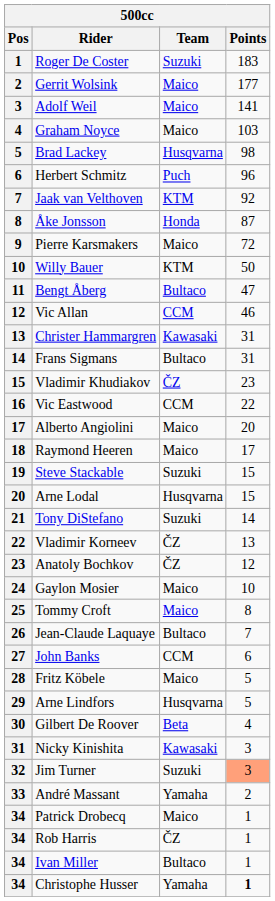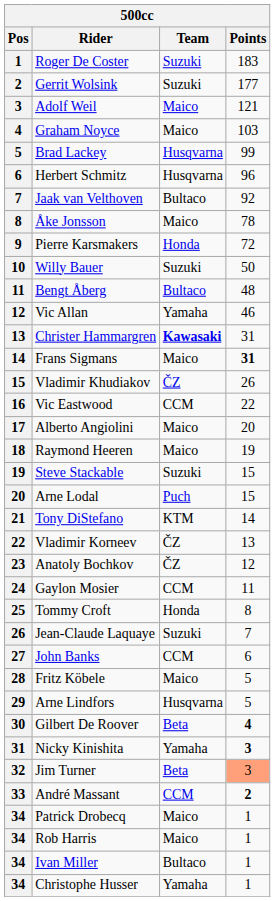Gerrit Wolsink | Team: Maico -> Suzuki
Adolf Weil | Points: 141 -> 121
Brad Lackey | Points: 98 -> 99
Herbert Schmitz | Team: Puch -> Husqvarna
Jaak van Velthoven | Team: KTM -> Bultaco
Åke Jonsson | Team: Honda -> Maico
Åke Jonsson | Points: 87 -> 78
Pierre Karsmakers | Team: Maico -> Honda
Willy Bauer | Team: KTM -> Suzuki
Bengt Åberg | Points: 47 -> 48
Vic Allan | Team: CCM -> Yamaha
Christer Hammargren | Team: normal -> bold
Frans Sigmans | Team: Bultaco -> Maico
Frans Sigmans | Points: normal -> bold
Vladimir Khudiakov | Points: 23 -> 26
Raymond Heeren | Points: 17 -> 19
Arne Lodal | Team: Husqvarna -> Puch
Tony DiStefano | Team: Suzuki -> KTM
Gaylon Mosier | Team: Maico -> CCM
Gaylon Mosier | Points: 10 -> 11
Tommy Croft | Team: Maico -> Honda
Jean-Claude Laquaye | Team: Bultaco -> Suzuki
Gilbert De Roover | Points: normal -> bold
Nicky Kinishita | Team: Kawasaki -> Yamaha
Nicky Kinishita | Points: normal -> bold
Jim Turner | Team: Suzuki -> Beta
André Massant | Team: Yamaha -> CCM
André Massant | Points: normal -> bold
Rob Harris | Team: ČZ -> Maico
Christophe Husser | Points: bold -> normal
